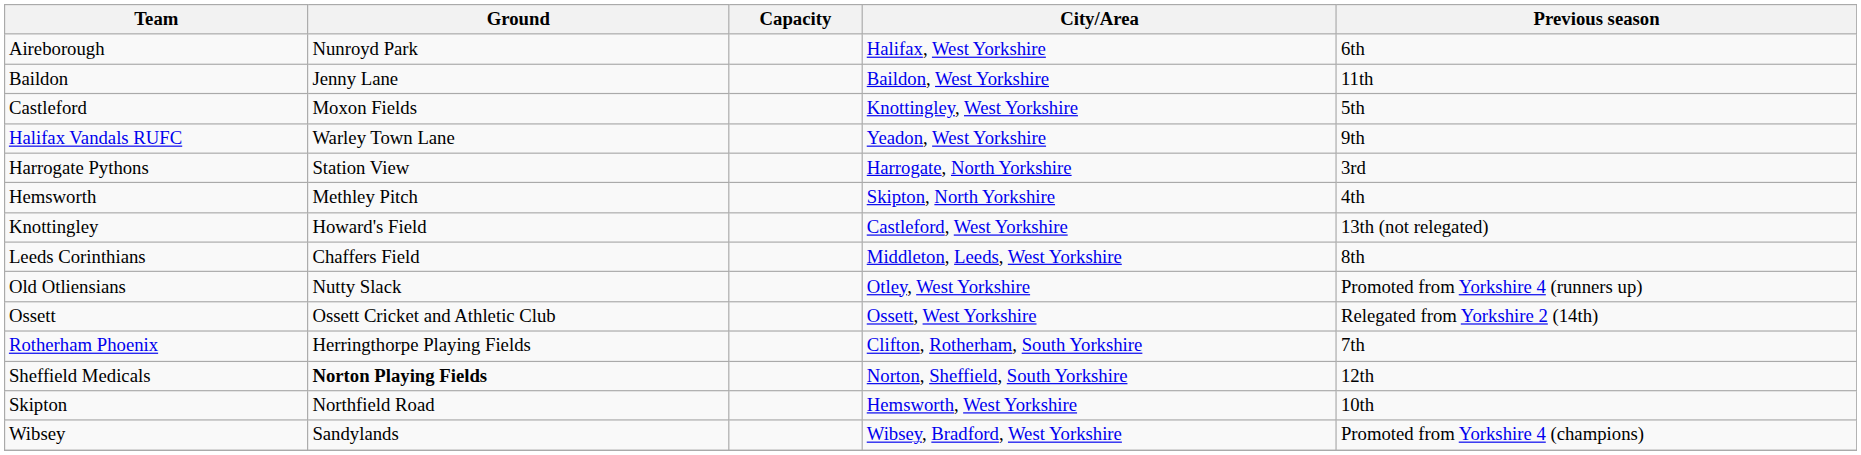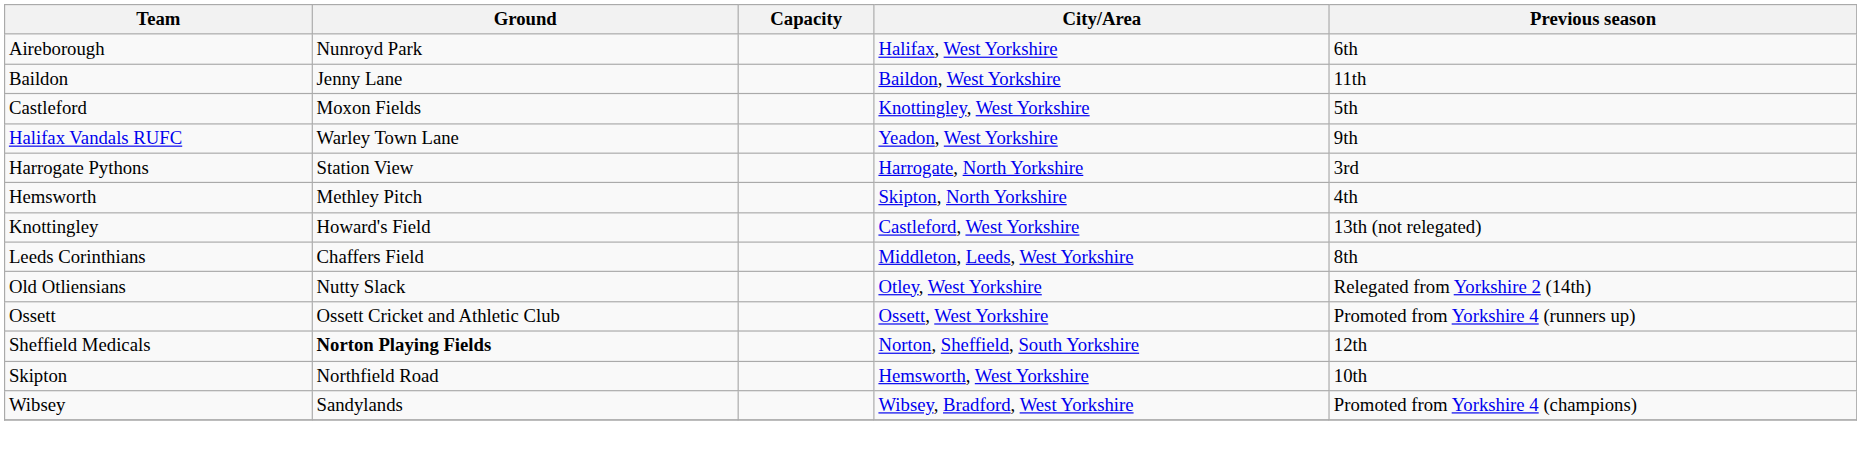Old Otliensians | Previous season: Promoted from Yorkshire 4 (runners up) -> Relegated from Yorkshire 2 (14th)
Ossett | Previous season: Relegated from Yorkshire 2 (14th) -> Promoted from Yorkshire 4 (runners up)
- row: Rotherham Phoenix | Herringthorpe Playing Fields | Clifton, Rotherham, South Yorkshire | 7th
